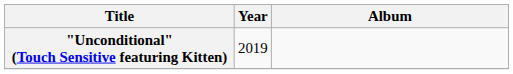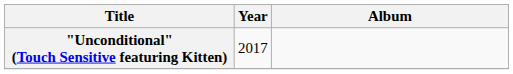"Unconditional" (Touch Sensitive featuring Kitten) | Year: 2019 -> 2017
